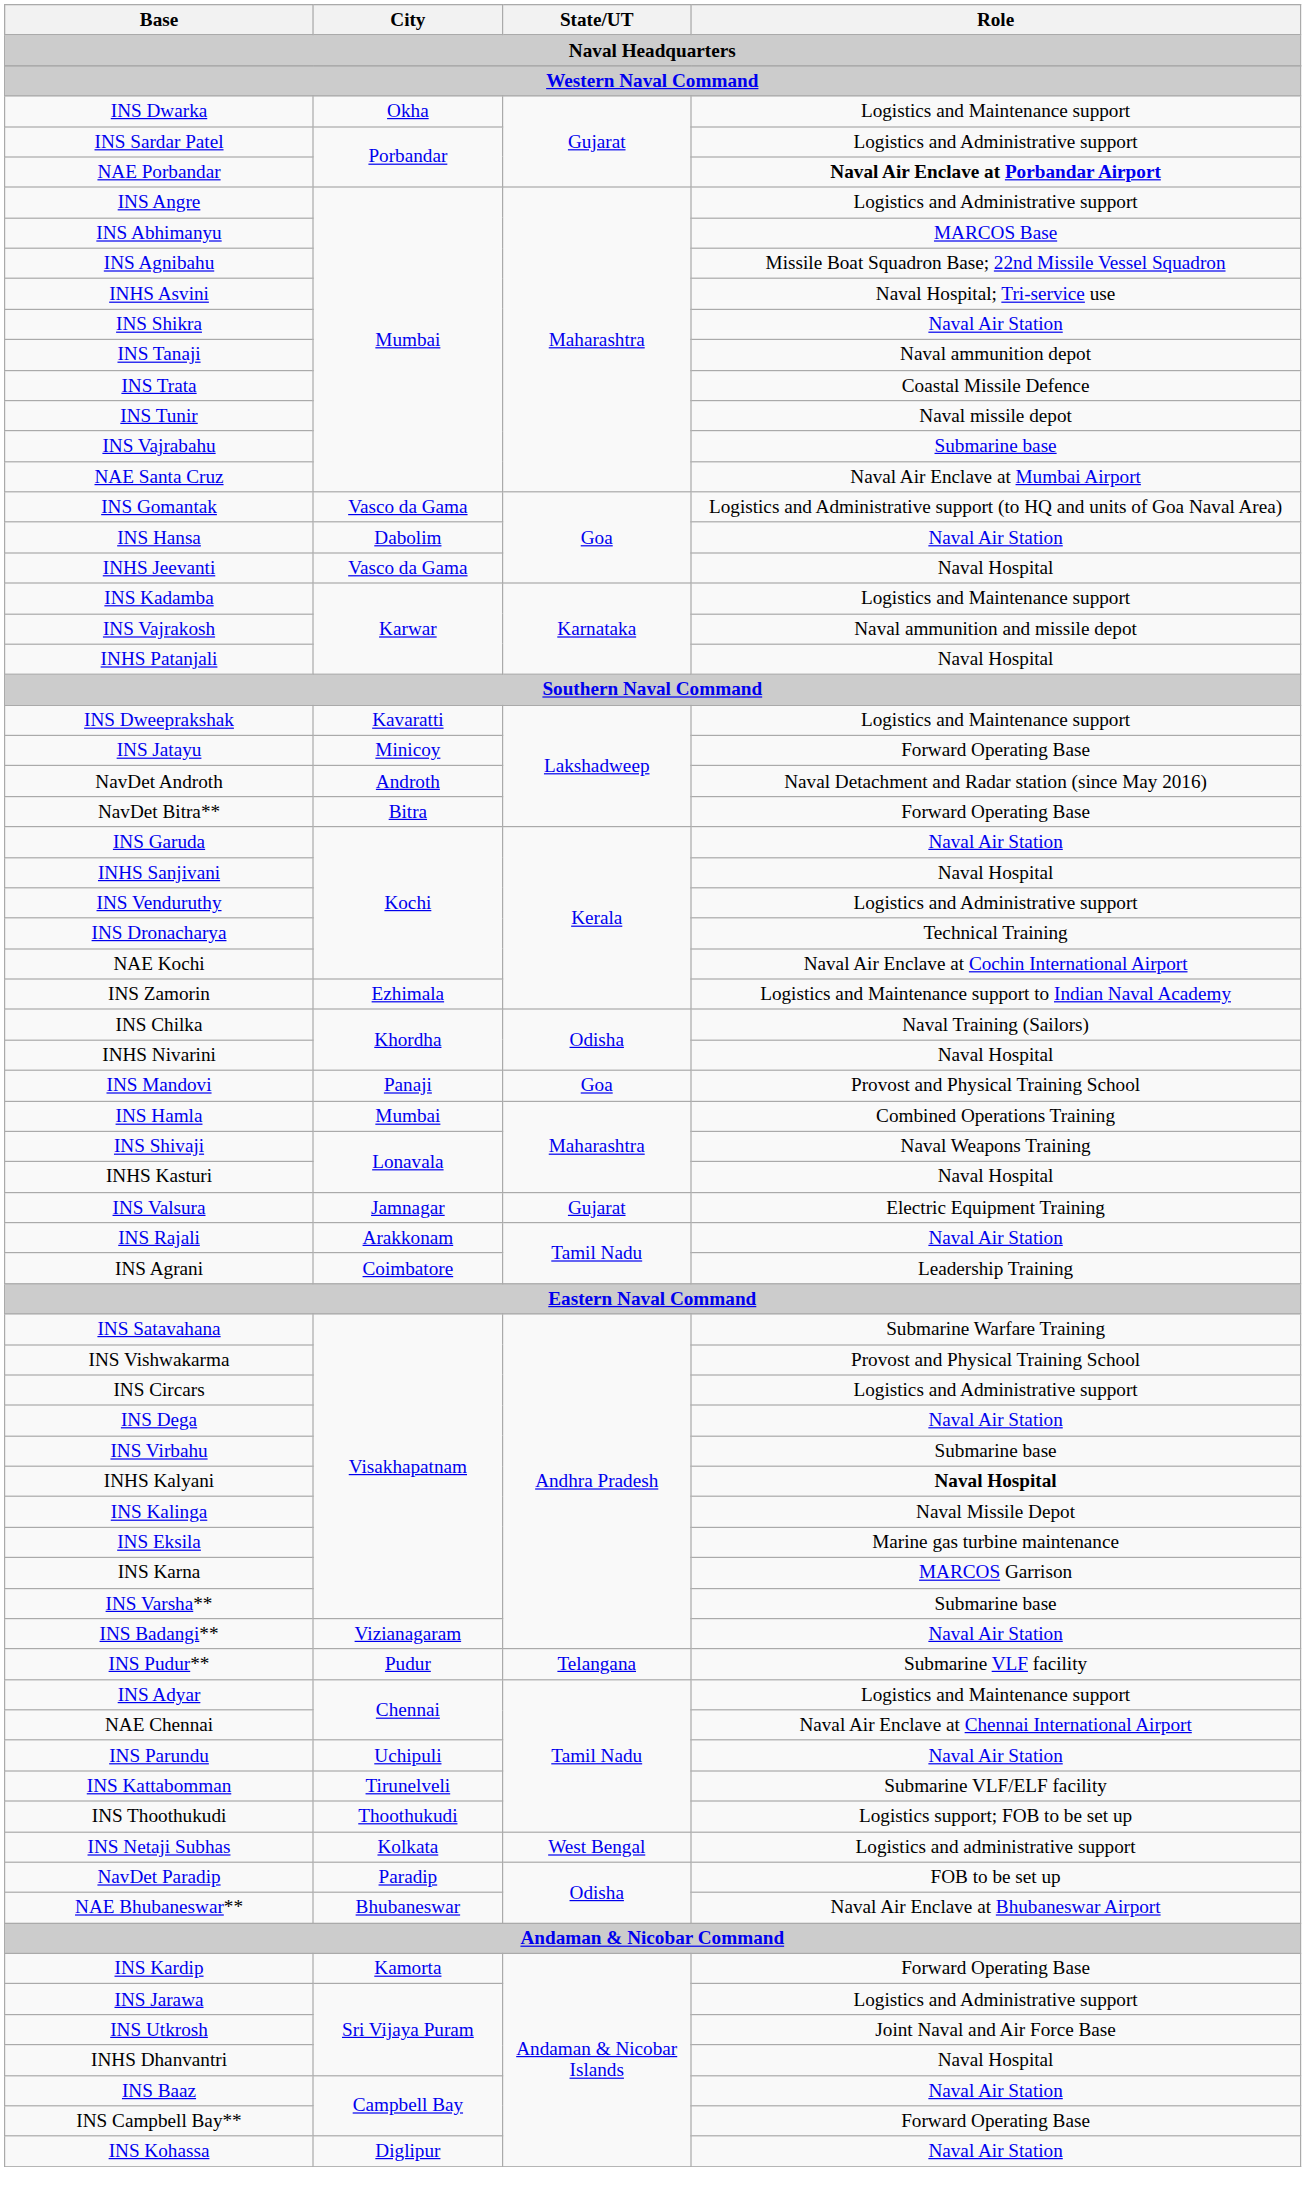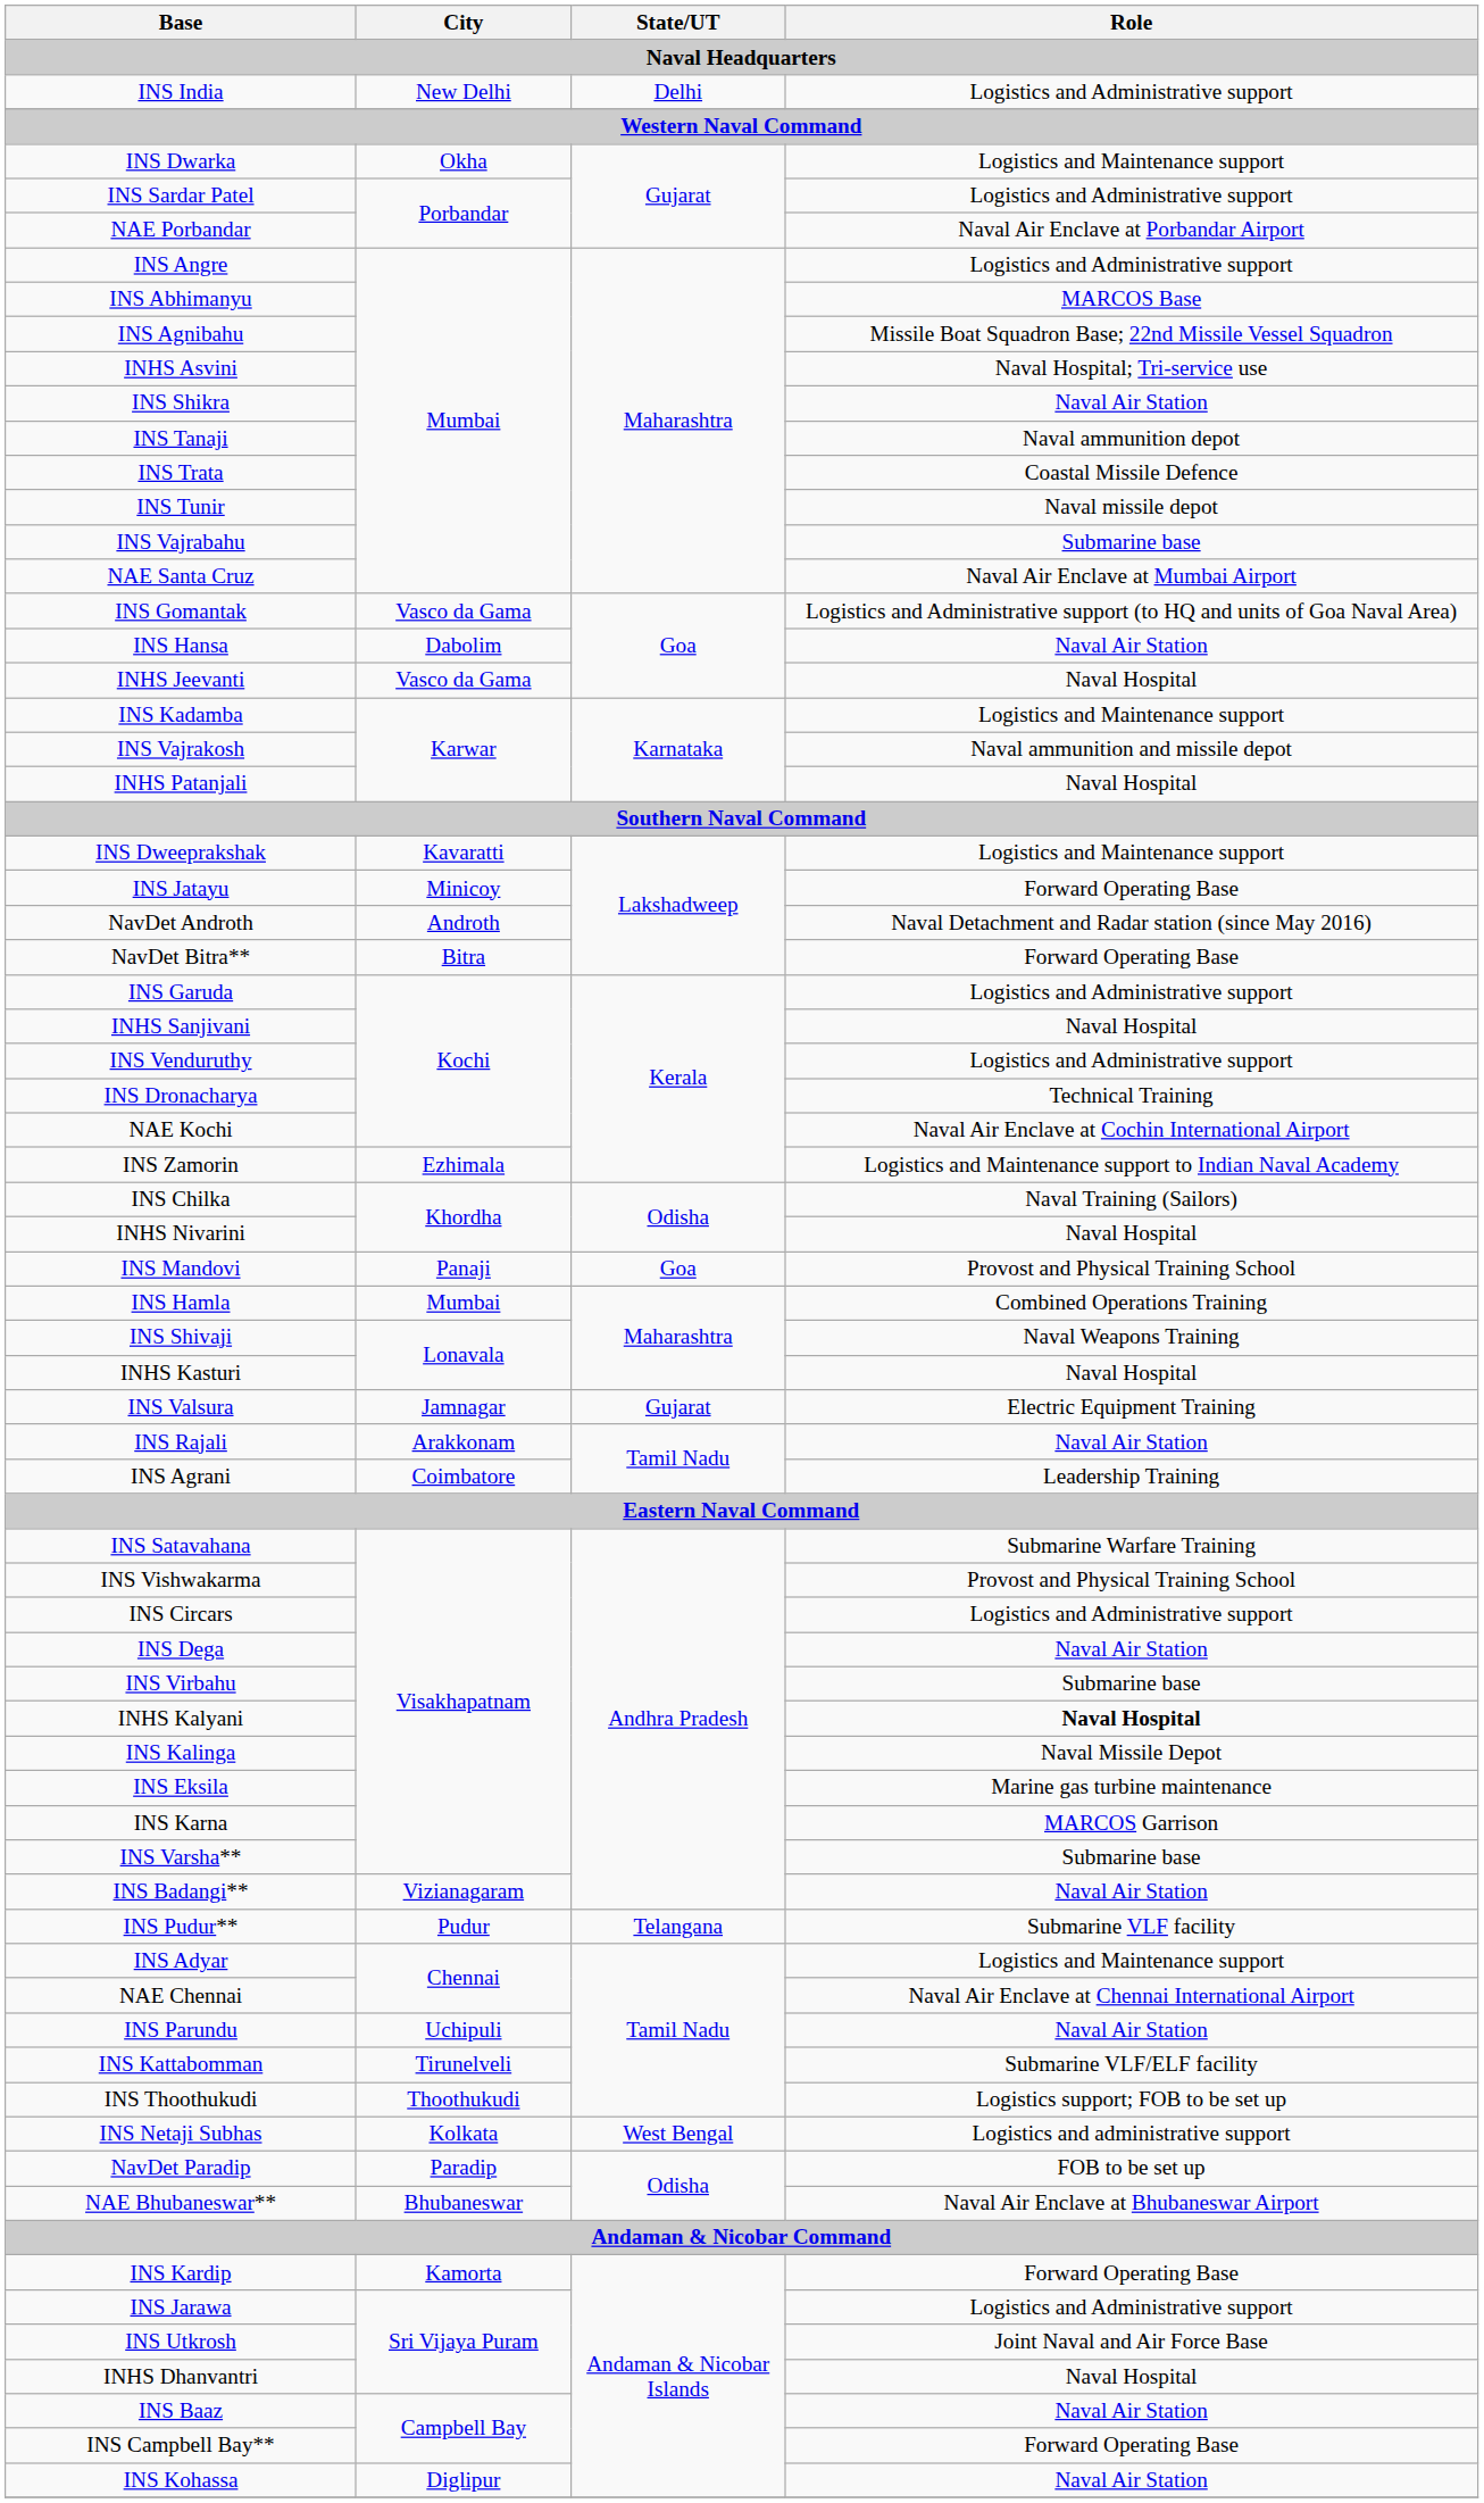+ row: INS India | New Delhi | Delhi | Logistics and Administrative support
NAE Porbandar | Role: bold -> normal
INS Garuda | Role: Naval Air Station -> Logistics and Administrative support
